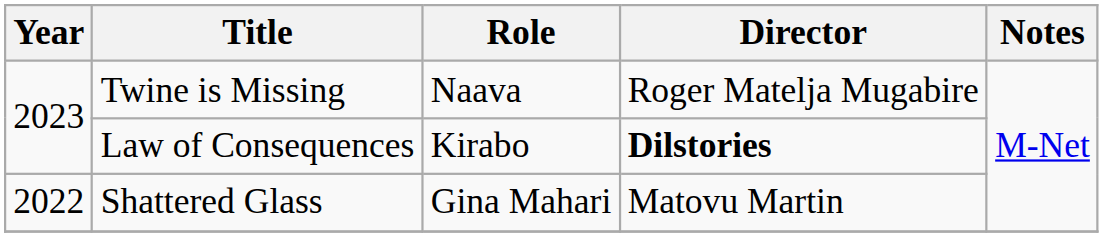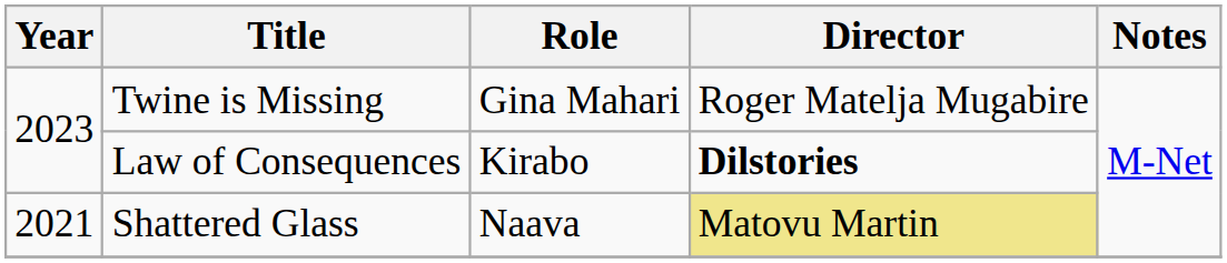Twine is Missing | Role: Naava -> Gina Mahari
Shattered Glass | Year: 2022 -> 2021
Shattered Glass | Role: Gina Mahari -> Naava
Shattered Glass | Director: no background -> khaki background
